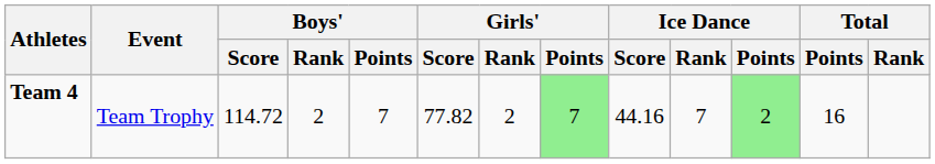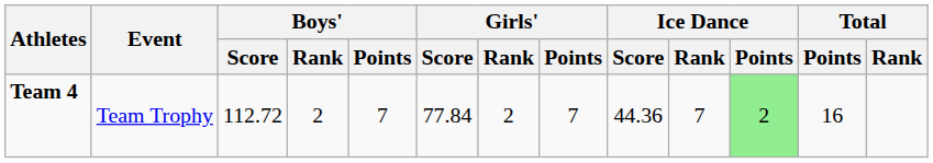Team 4 | Boys' / Score: 114.72 -> 112.72
Team 4 | Girls' / Score: 77.82 -> 77.84
Team 4 | Girls' / Points: lightgreen background -> no background
Team 4 | Ice Dance / Score: 44.16 -> 44.36
